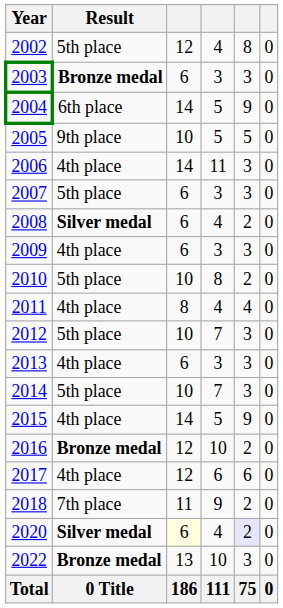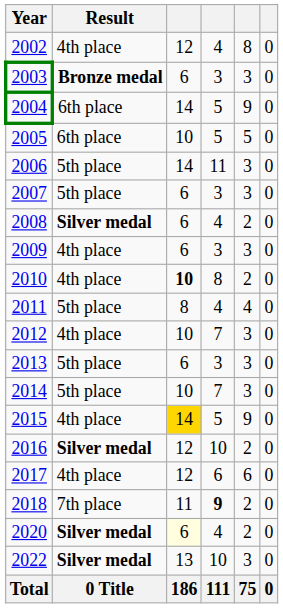2002 | Result: 5th place -> 4th place
2005 | Result: 9th place -> 6th place
2006 | Result: 4th place -> 5th place
2010 | Result: 5th place -> 4th place
2010 | column 3: normal -> bold
2011 | Result: 4th place -> 5th place
2012 | Result: 5th place -> 4th place
2013 | Result: 4th place -> 5th place
2015 | column 3: no background -> gold background
2016 | Result: Bronze medal -> Silver medal
2018 | column 4: normal -> bold
2020 | column 5: lavender background -> no background
2022 | Result: Bronze medal -> Silver medal
